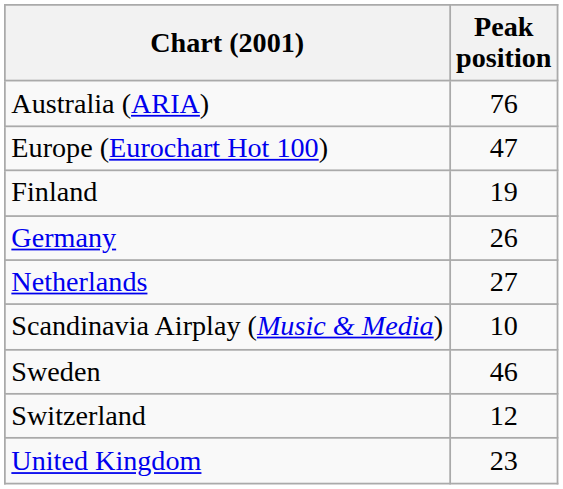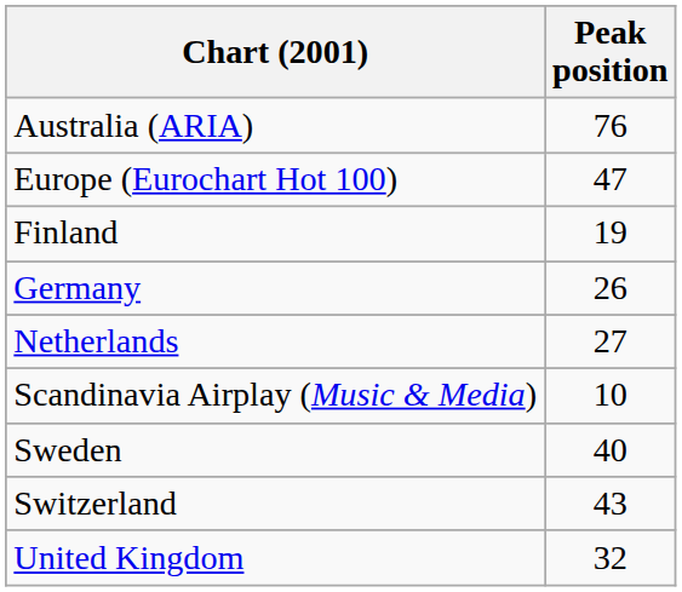Sweden | Peak position: 46 -> 40
Switzerland | Peak position: 12 -> 43
United Kingdom | Peak position: 23 -> 32
